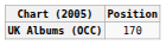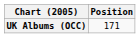UK Albums (OCC) | Position: 170 -> 171
